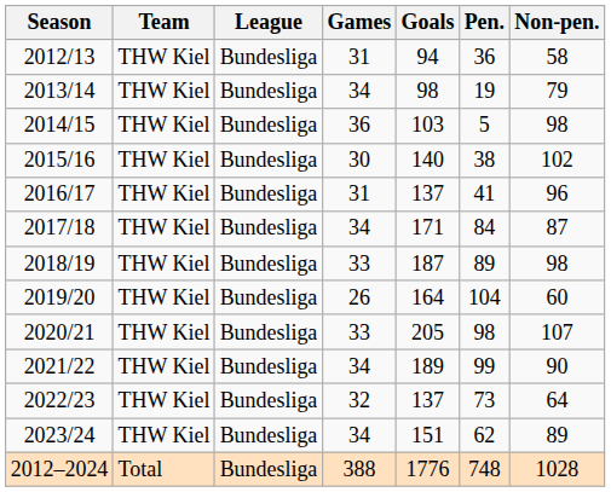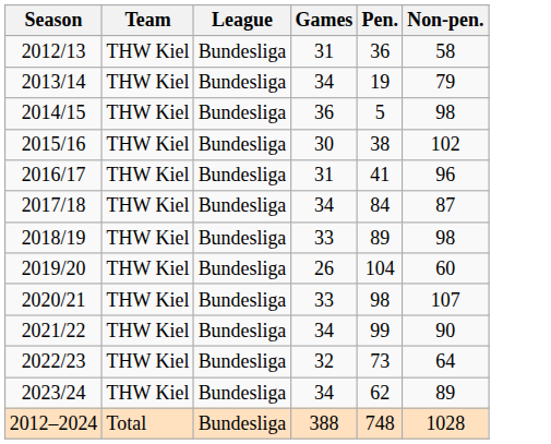- column: Goals | 94 | 98 | 103 | 140 | 137 | 171 | 187 | 164 | 205 | 189 | 137 | 151 | 1776
